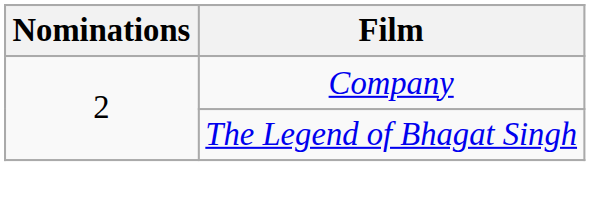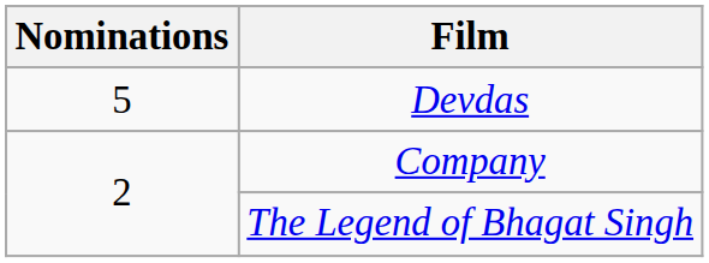+ row: 5 | Devdas
